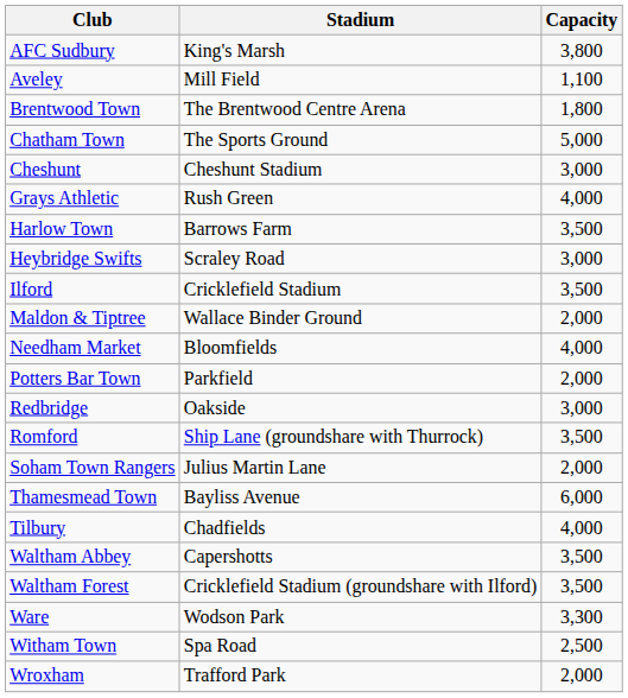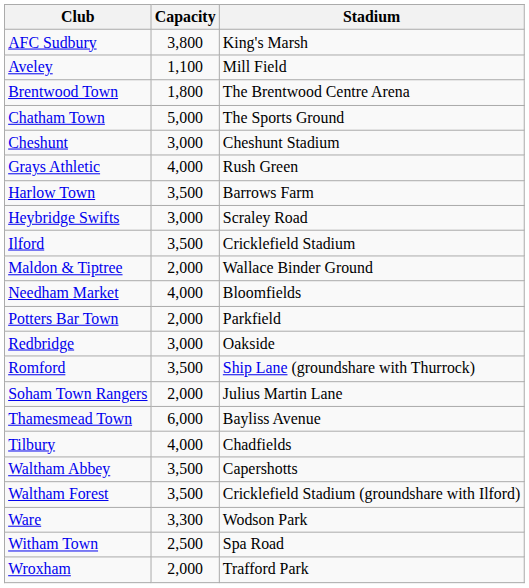columns swapped: Stadium <-> Capacity
